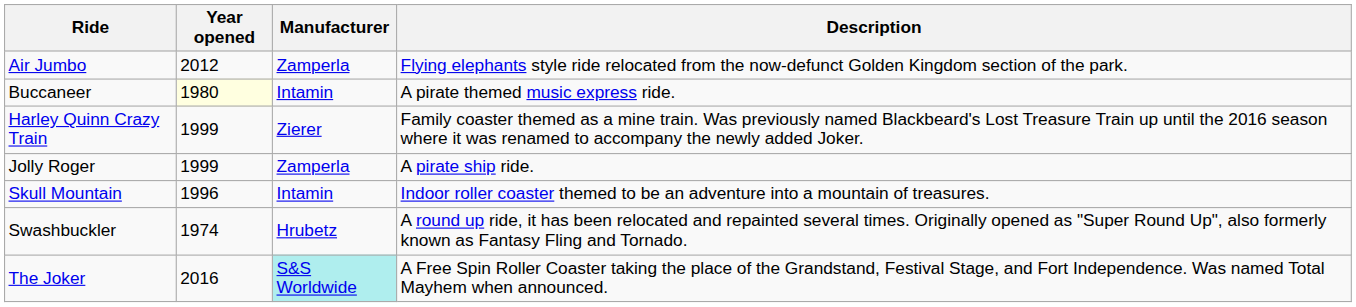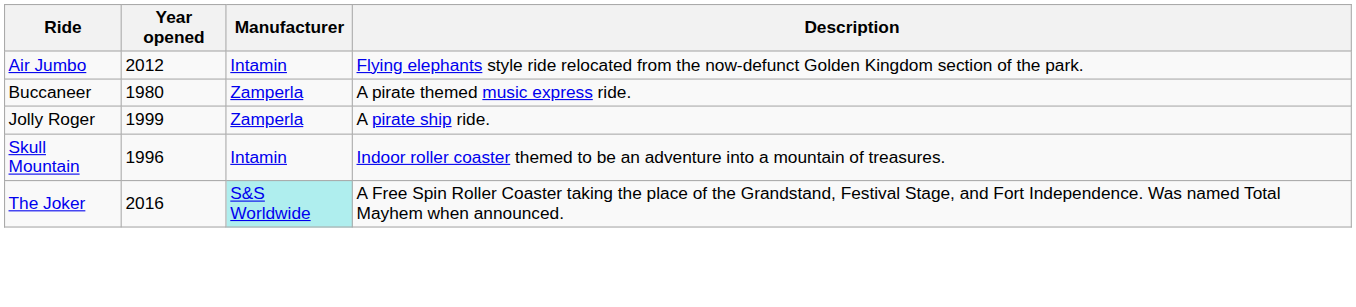Air Jumbo | Manufacturer: Zamperla -> Intamin
Buccaneer | Year opened: lightyellow background -> no background
Buccaneer | Manufacturer: Intamin -> Zamperla
- row: Harley Quinn Crazy Train | 1999 | Zierer | Family coaster themed as a mine train. Was previously named Blackbeard's Lost Treasure Train up until the 2016 season where it was renamed to accompany the newly added Joker.
- row: Swashbuckler | 1974 | Hrubetz | A round up ride, it has been relocated and repainted several times. Originally opened as "Super Round Up", also formerly known as Fantasy Fling and Tornado.
